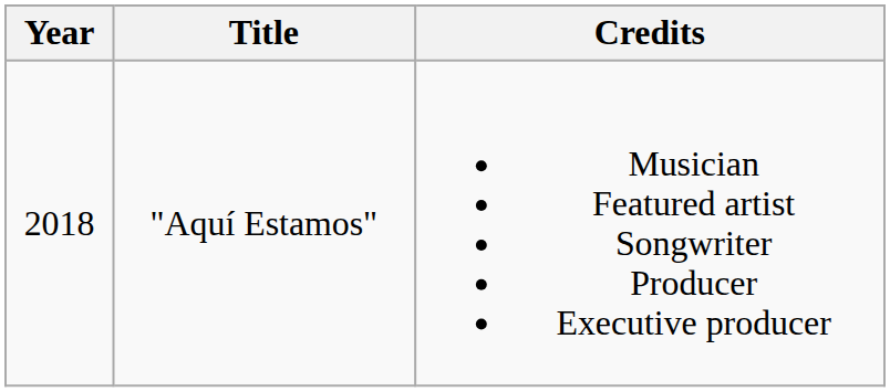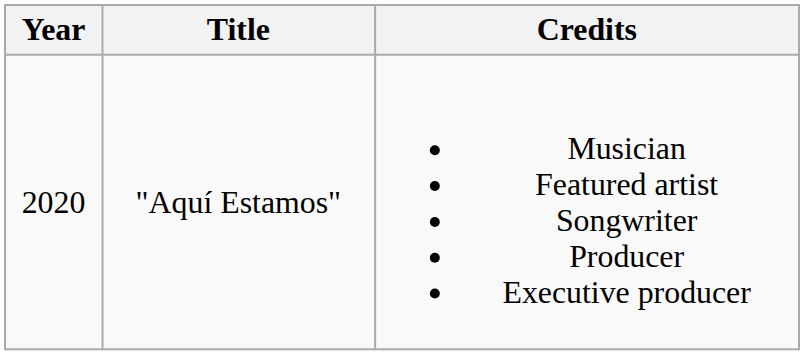"Aquí Estamos" | Year: 2018 -> 2020
